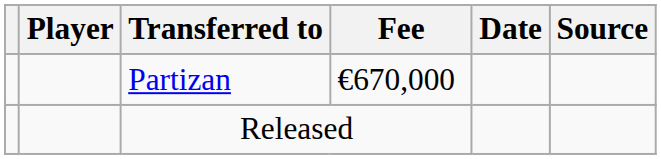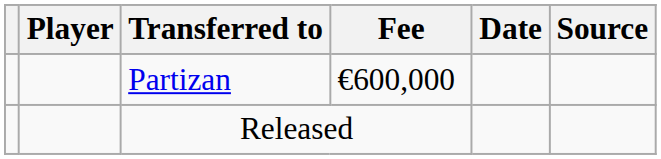Partizan | Fee: €670,000 -> €600,000
